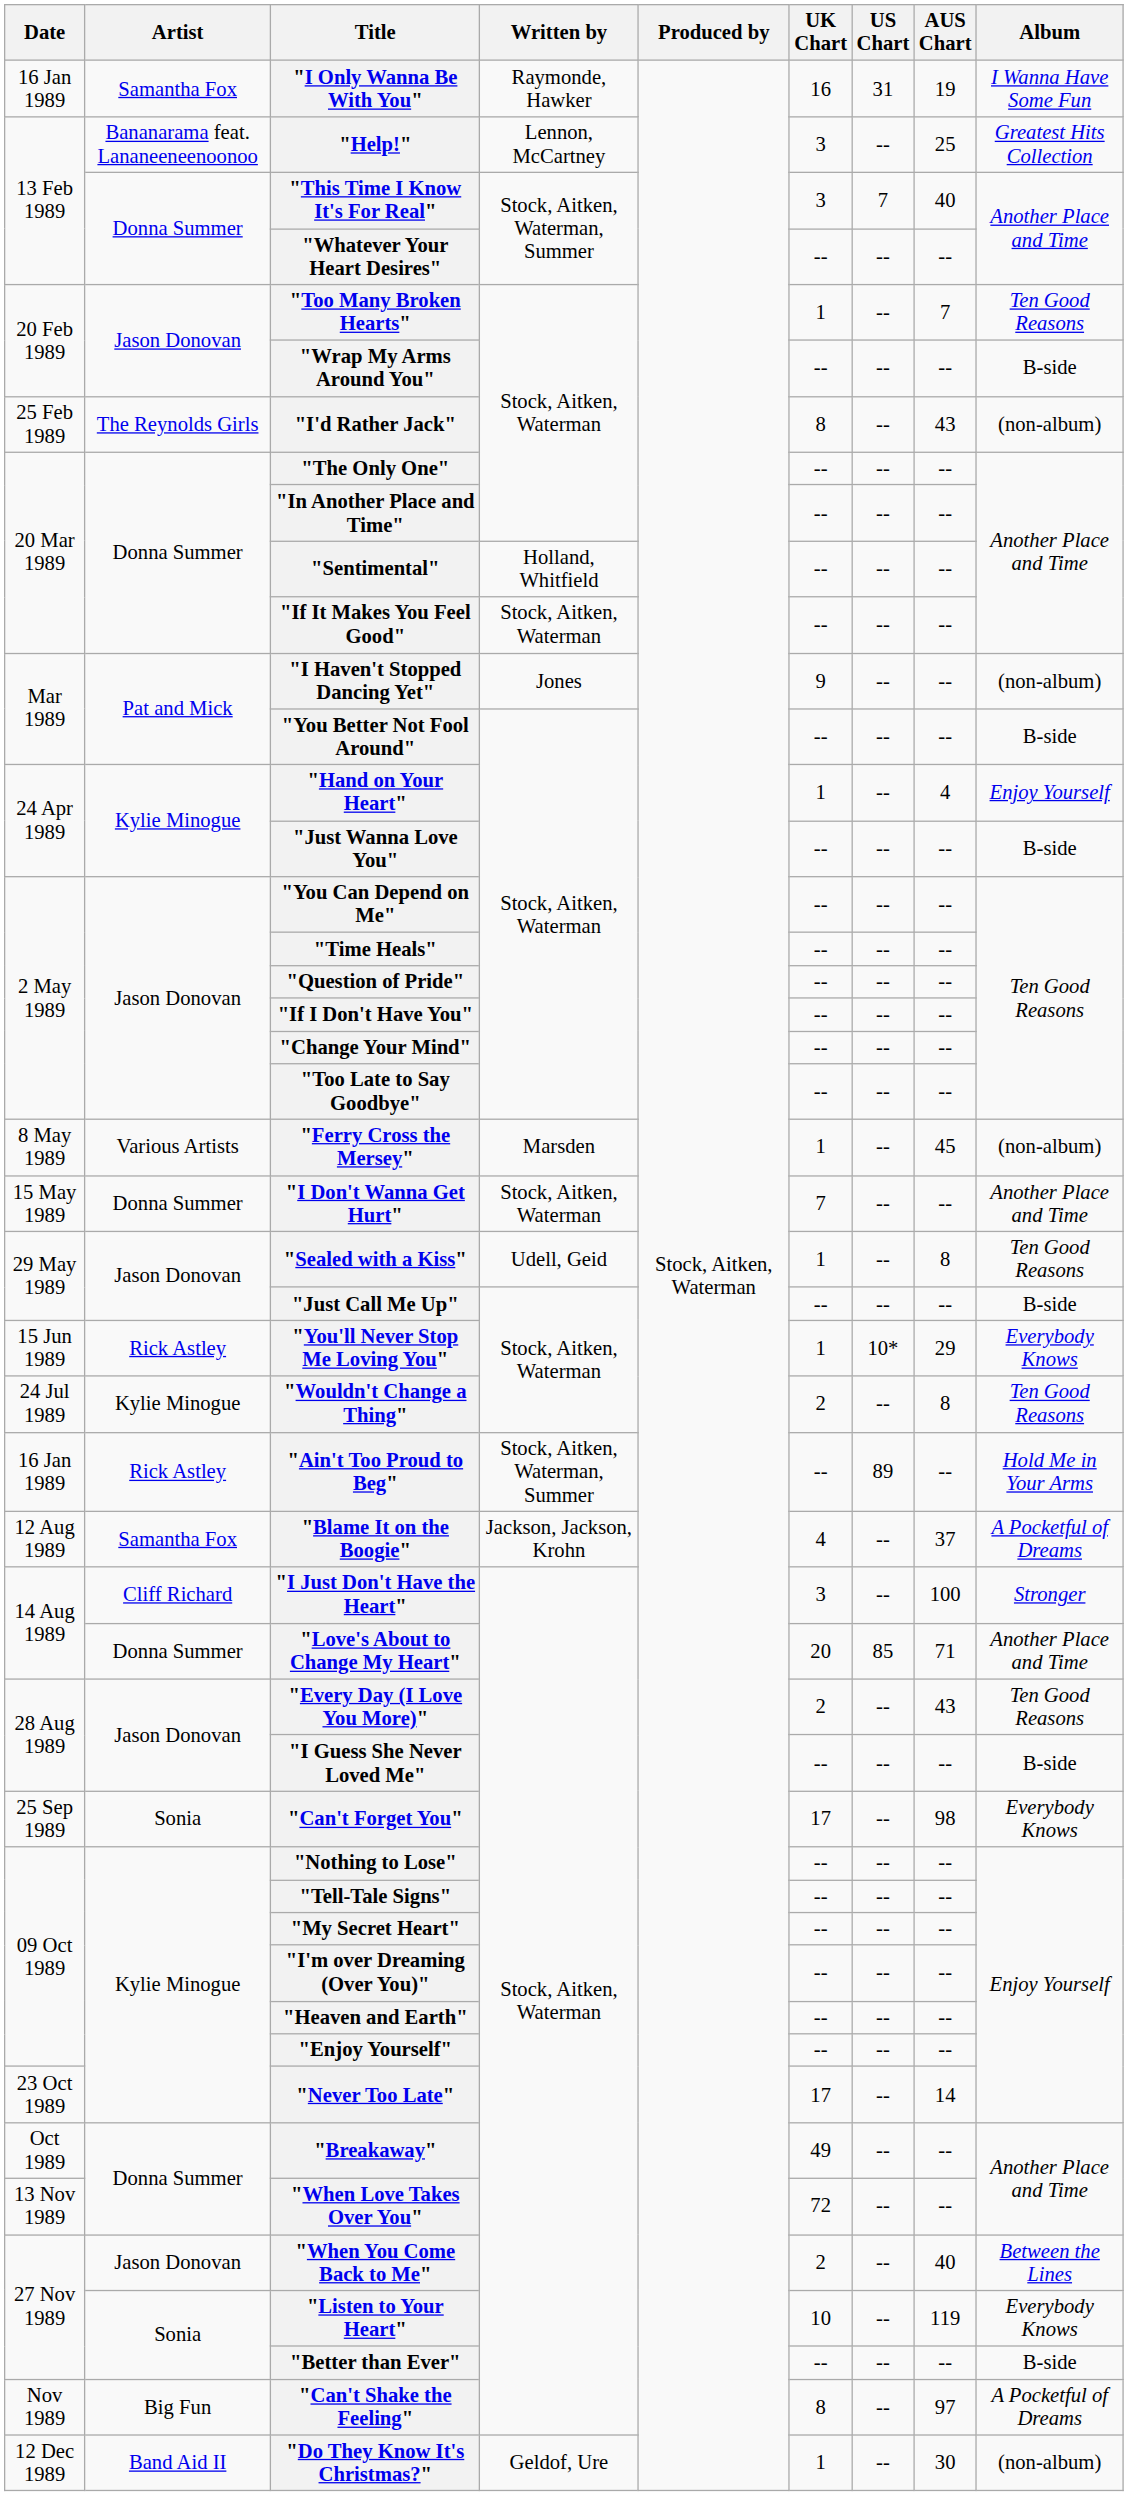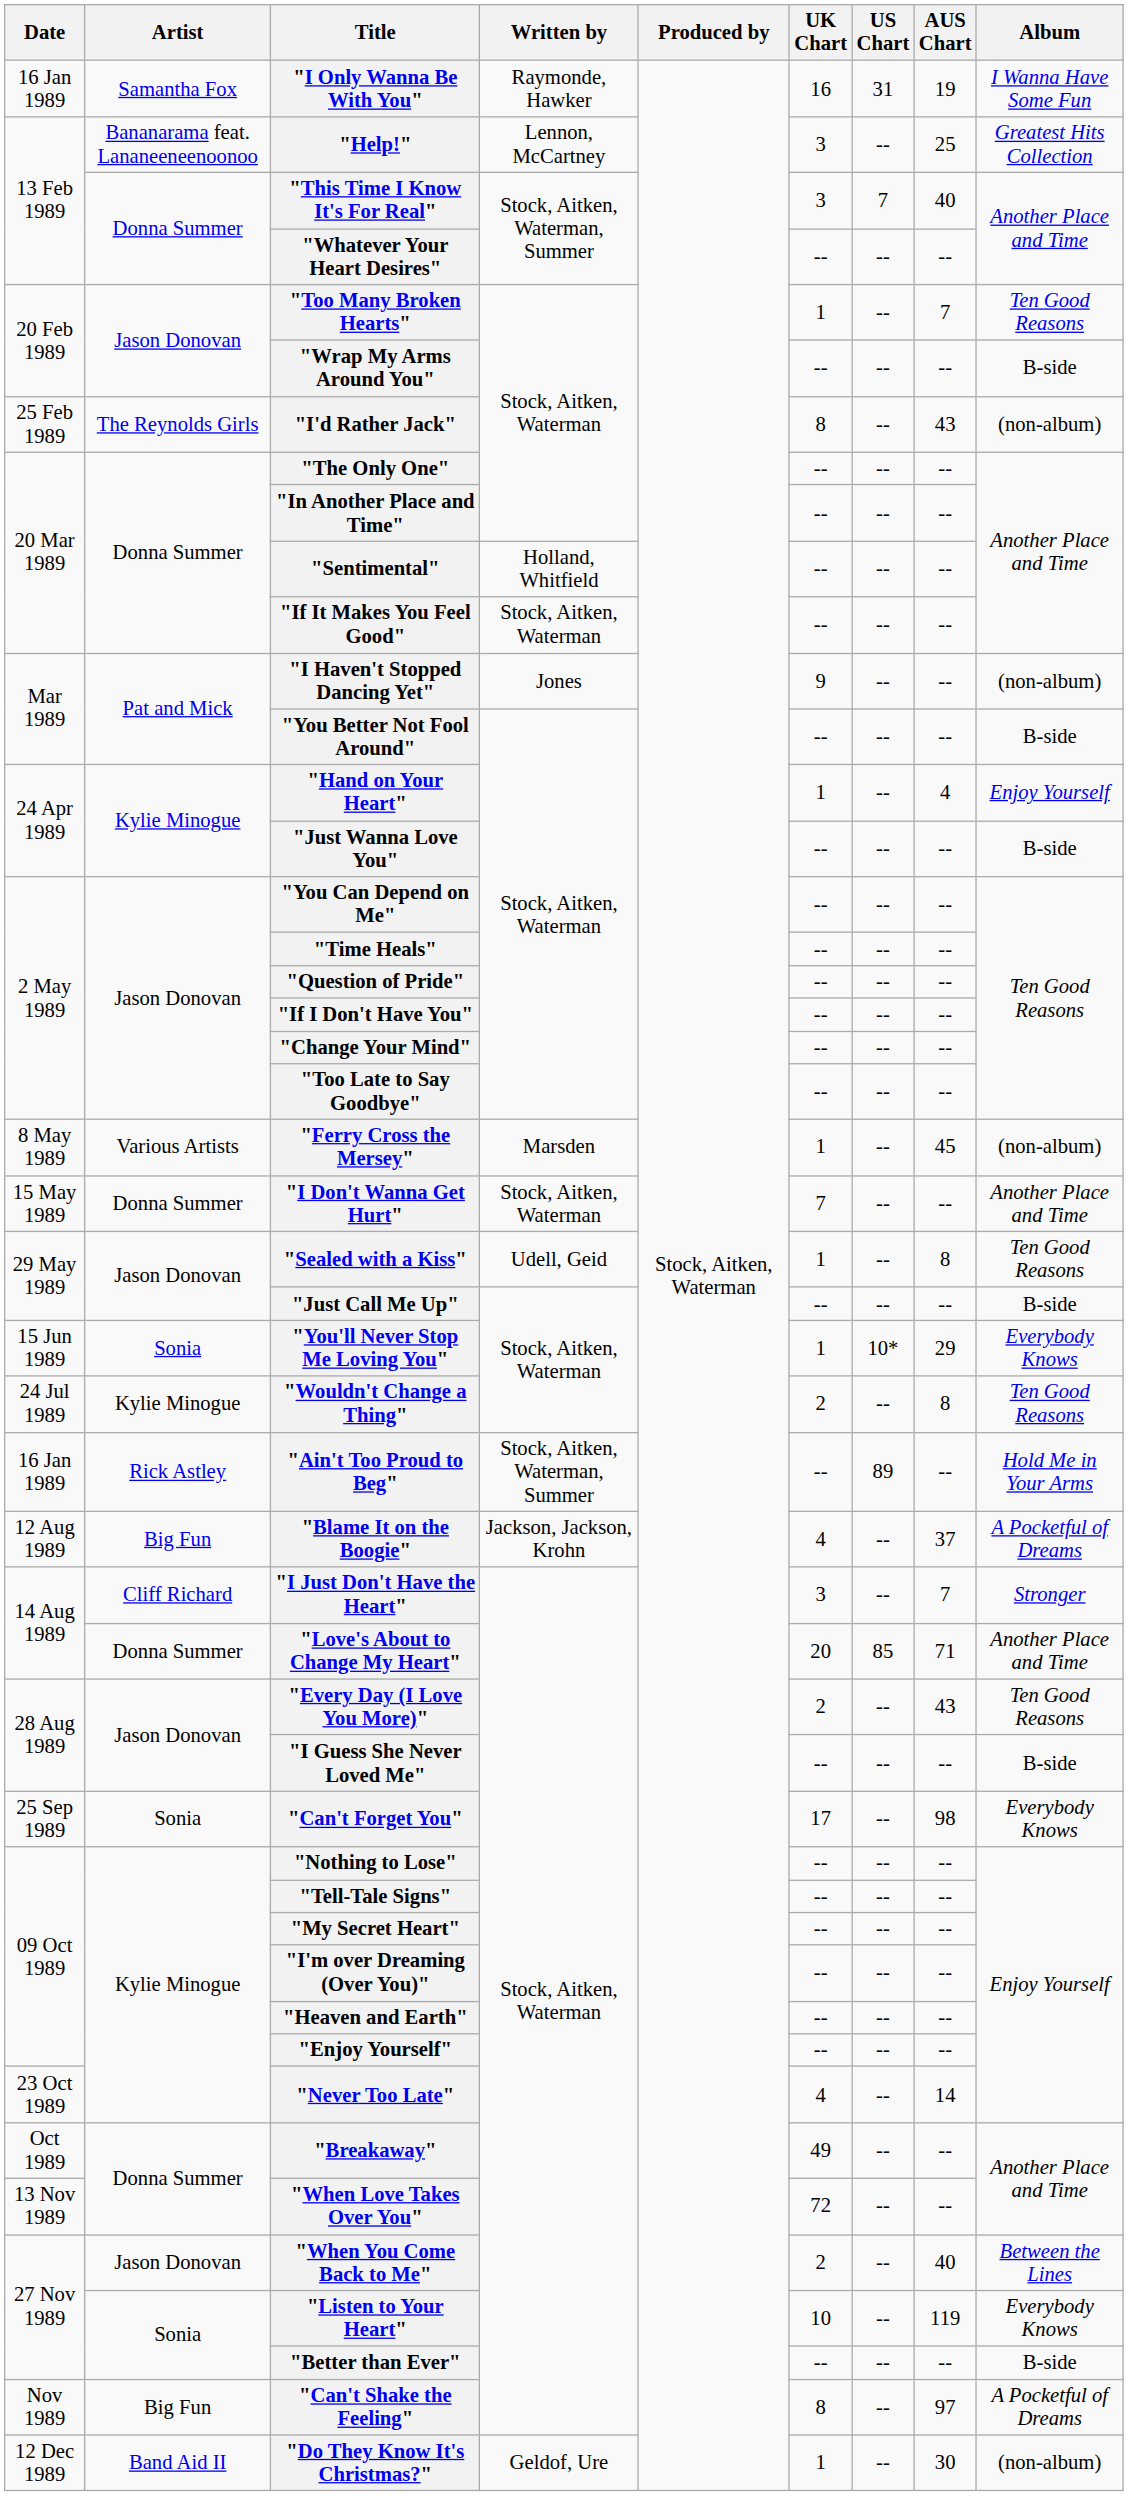"You'll Never Stop Me Loving You" | Artist: Rick Astley -> Sonia
"Blame It on the Boogie" | Artist: Samantha Fox -> Big Fun
"I Just Don't Have the Heart" | AUS Chart: 100 -> 7
"Never Too Late" | UK Chart: 17 -> 4
